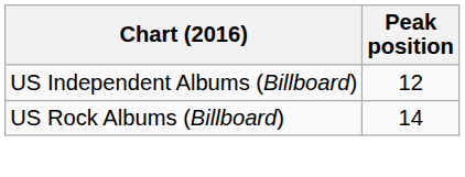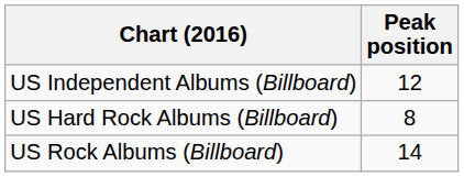+ row: US Hard Rock Albums (Billboard) | 8
